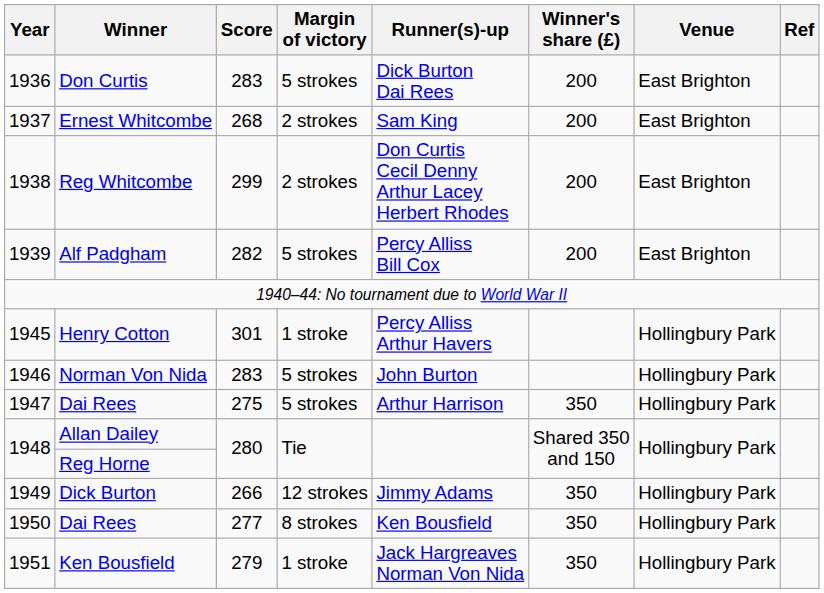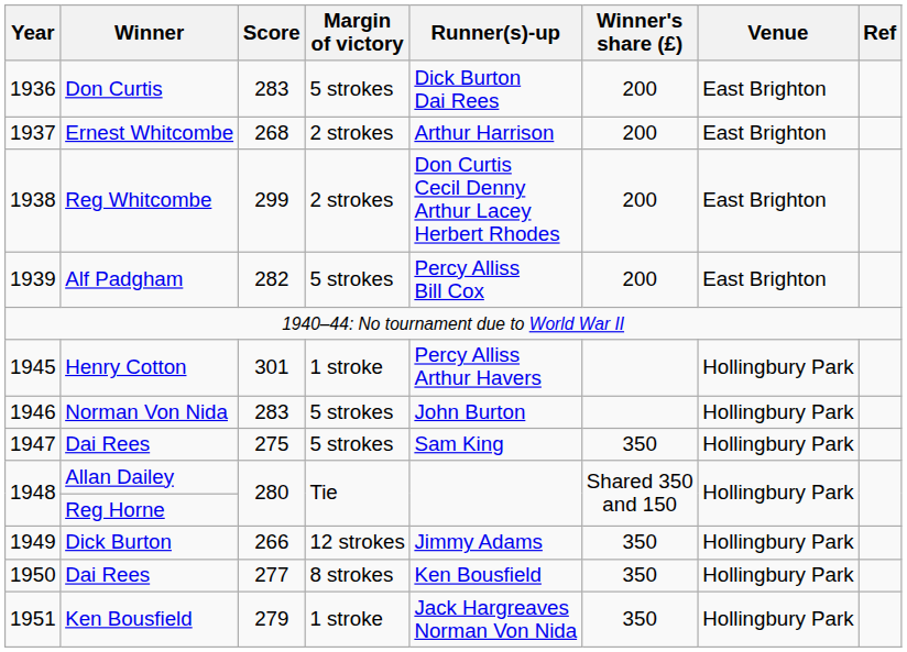Ernest Whitcombe | Runner(s)-up: Sam King -> Arthur Harrison
1947 / Dai Rees | Runner(s)-up: Arthur Harrison -> Sam King
